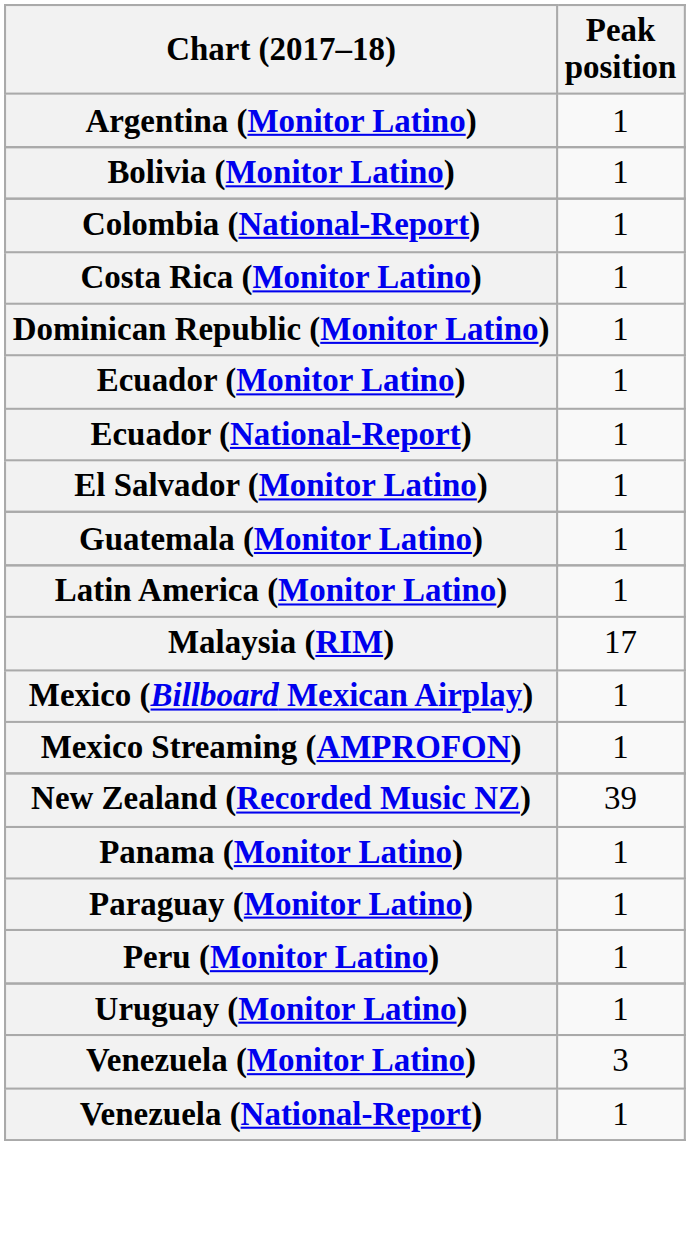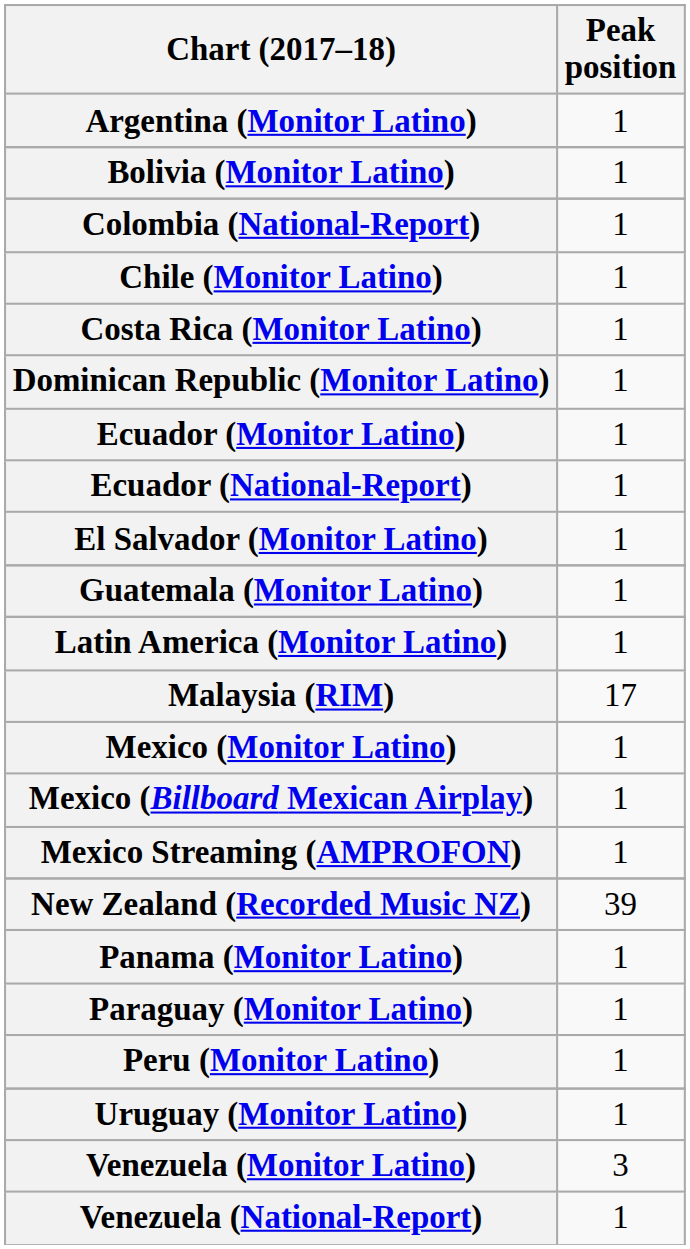+ row: Chile (Monitor Latino) | 1
+ row: Mexico (Monitor Latino) | 1
